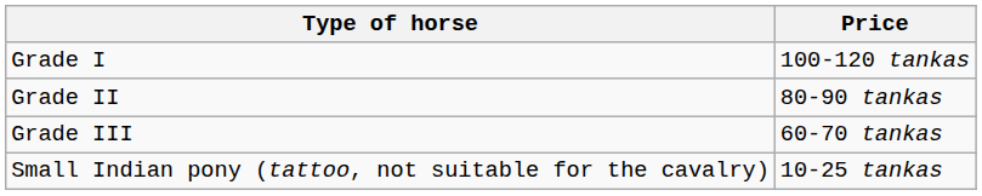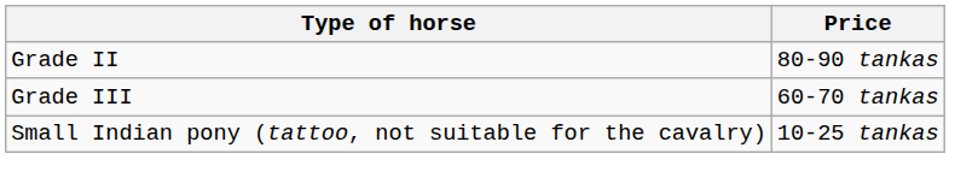- row: Grade I | 100-120 tankas
